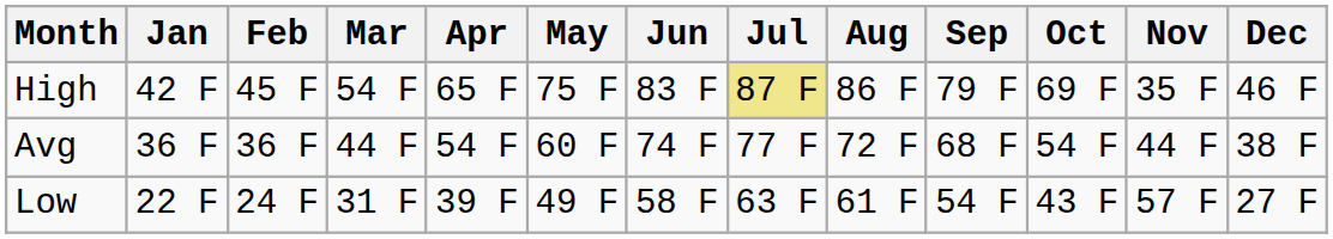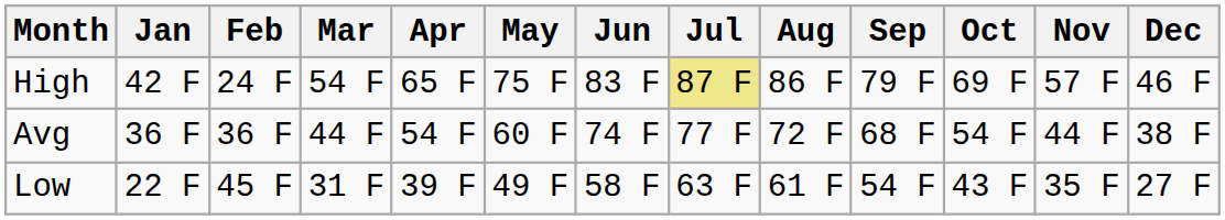High | Feb: 45 F -> 24 F
High | Nov: 35 F -> 57 F
Low | Feb: 24 F -> 45 F
Low | Nov: 57 F -> 35 F
